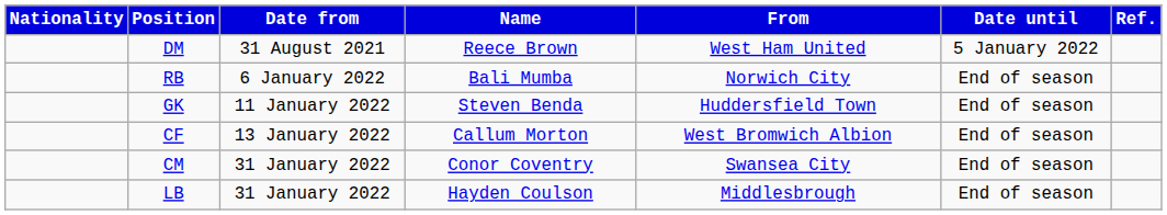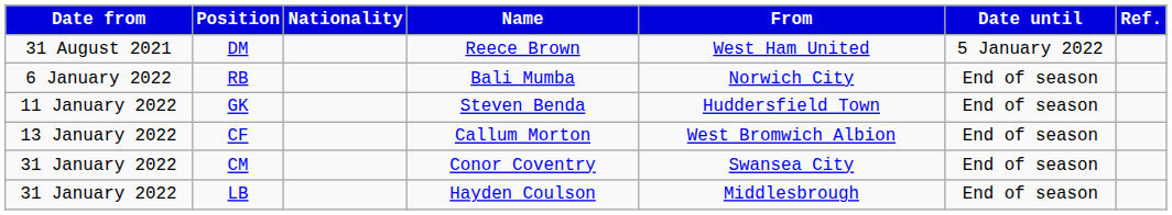columns swapped: Date from <-> Nationality
